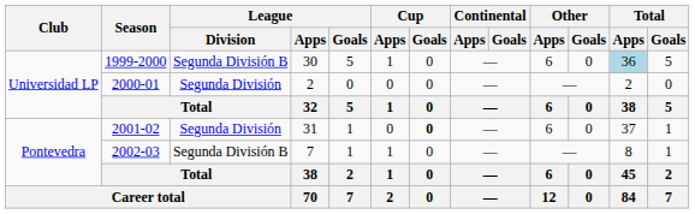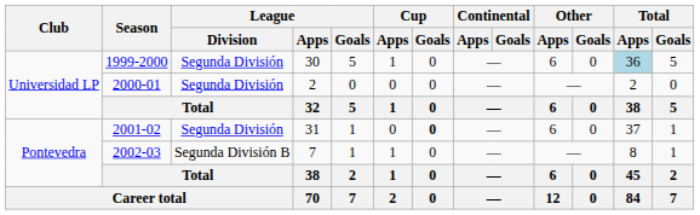1999-2000 | League / Division: Segunda División B -> Segunda División
